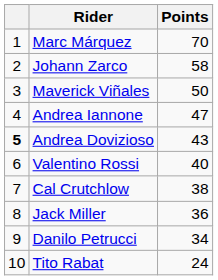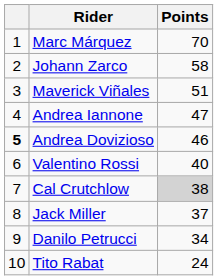Maverick Viñales | Points: 50 -> 51
Andrea Dovizioso | Points: 43 -> 46
Cal Crutchlow | Points: no background -> lightgrey background
Jack Miller | Points: 36 -> 37
